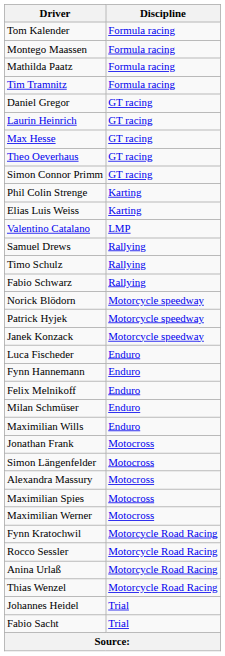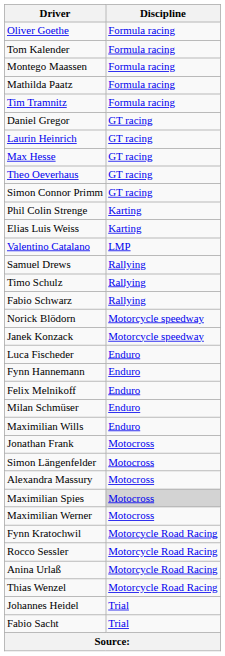+ row: Oliver Goethe | Formula racing
- row: Patrick Hyjek | Motorcycle speedway
Maximilian Spies | Discipline: no background -> lightgrey background
